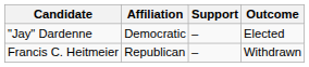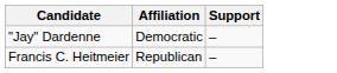- column: Outcome | Elected | Withdrawn
